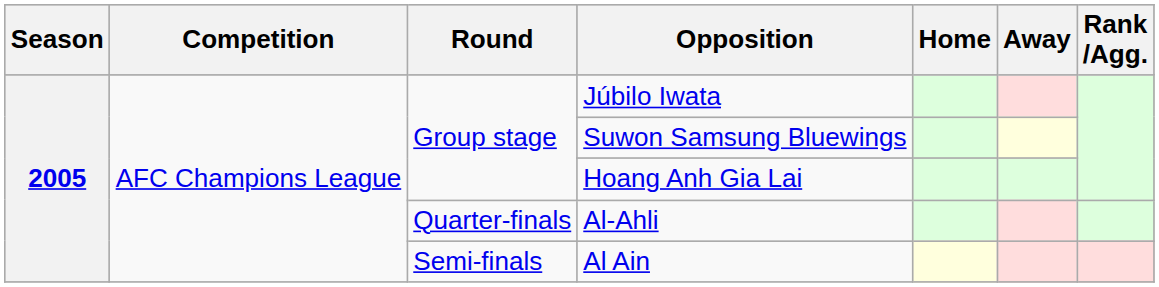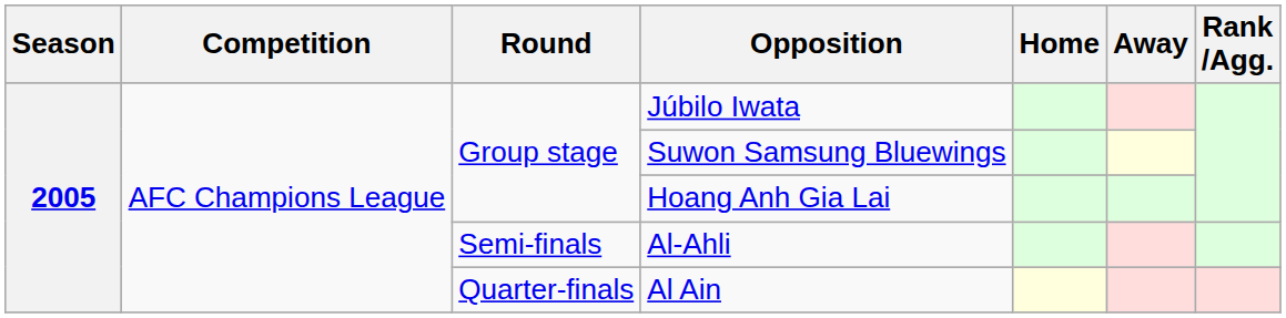Al-Ahli | Round: Quarter-finals -> Semi-finals
Al Ain | Round: Semi-finals -> Quarter-finals
